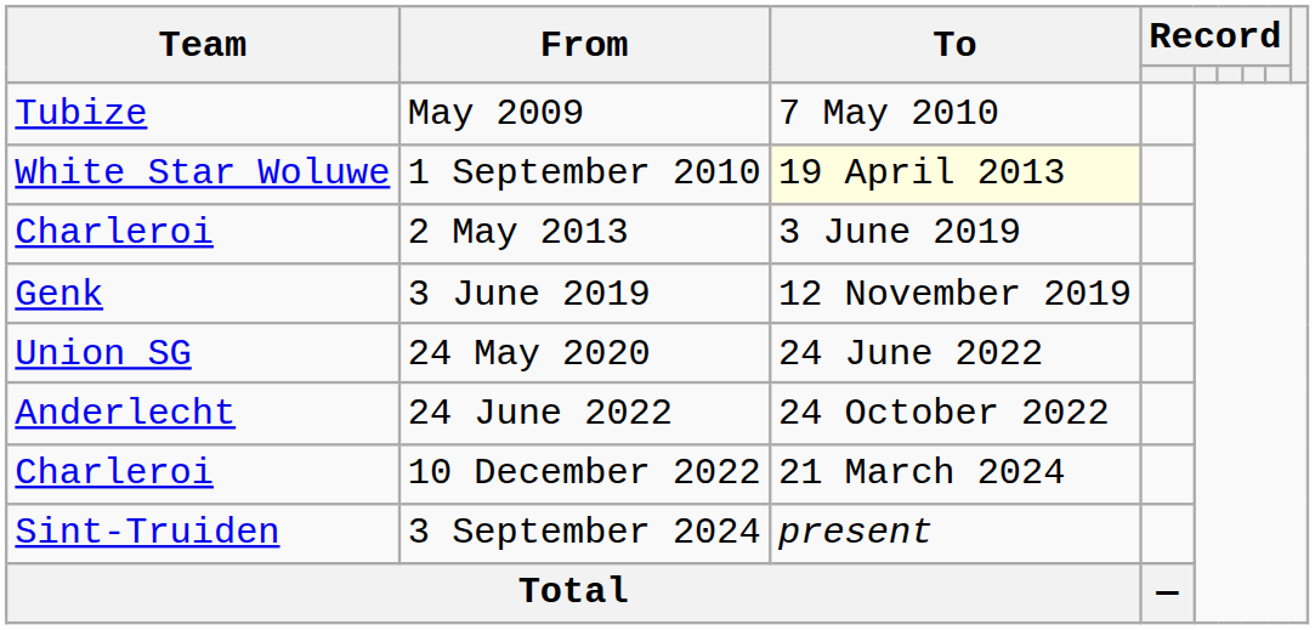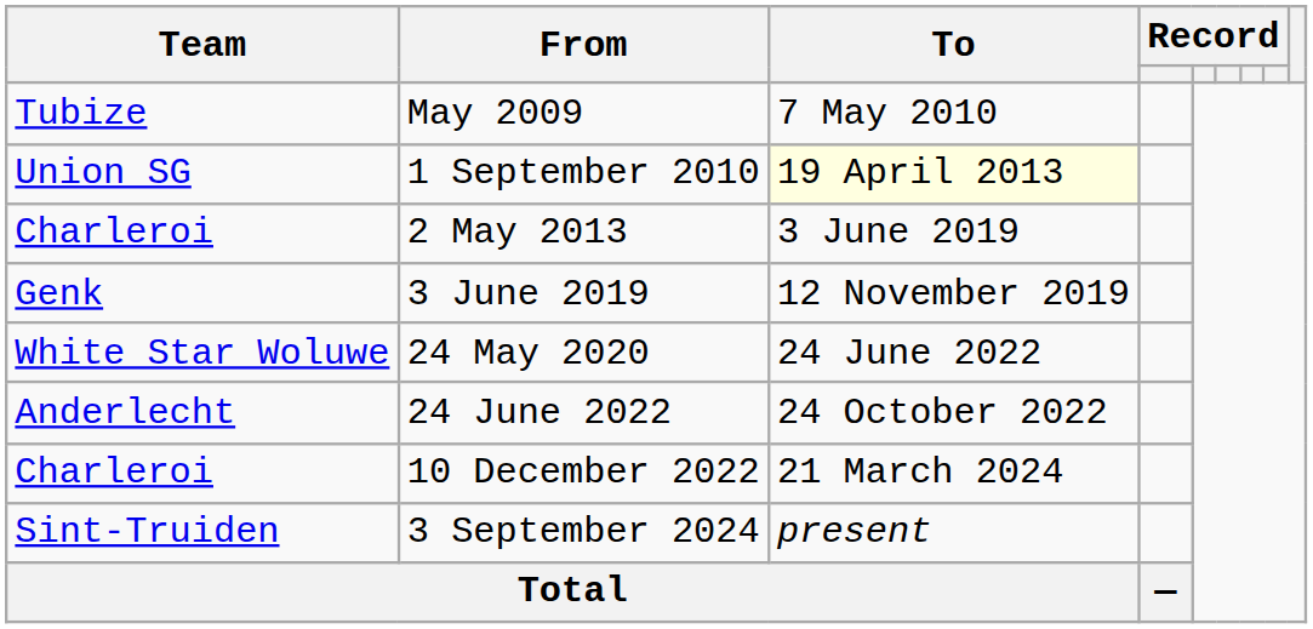1 September 2010 | Team: White Star Woluwe -> Union SG
24 May 2020 | Team: Union SG -> White Star Woluwe
